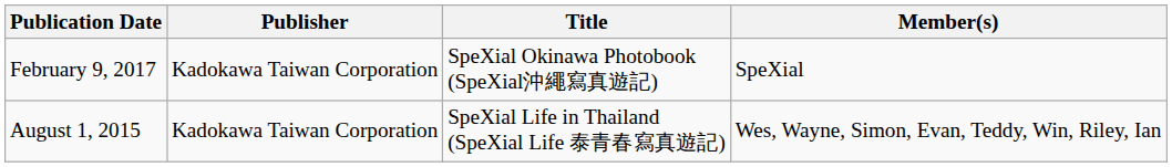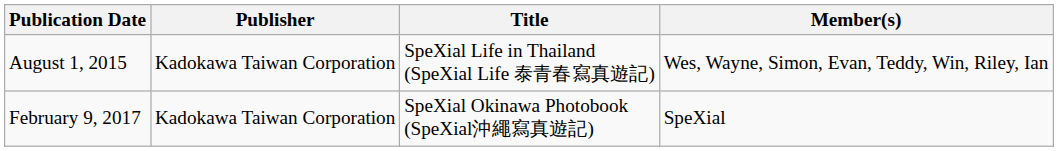rows swapped: August 1, 2015 <-> February 9, 2017
